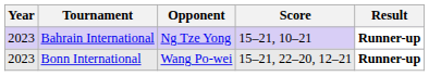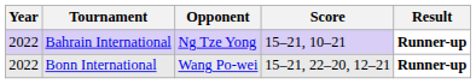Bahrain International | Year: 2023 -> 2022
Bonn International | Year: 2023 -> 2022
